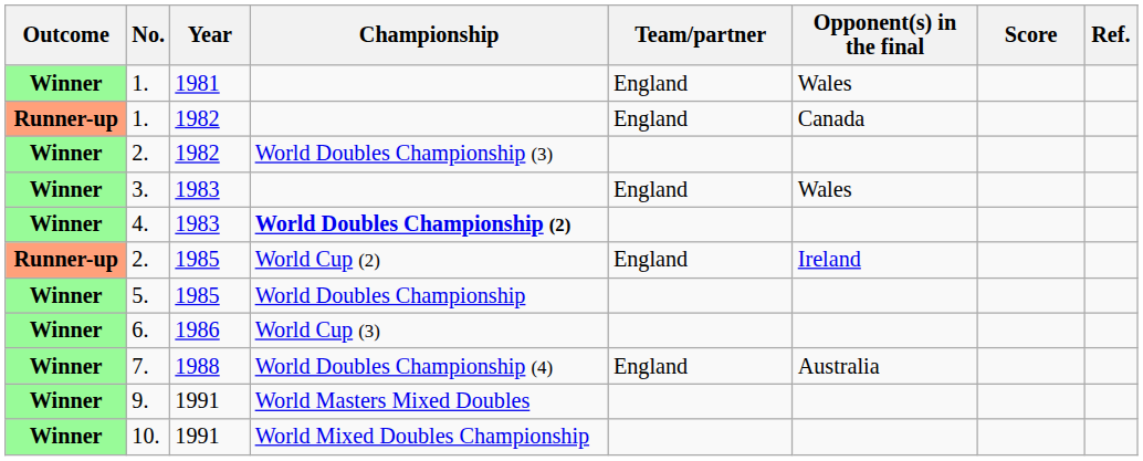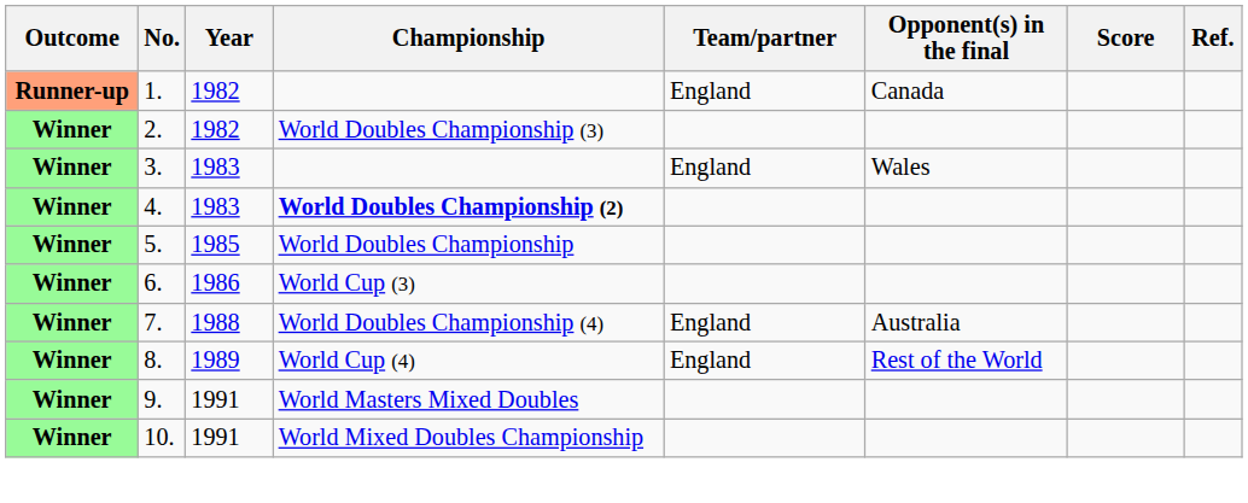- row: Winner | 1. | 1981 | England | Wales
- row: Runner-up | 2. | 1985 | World Cup (2) | England | Ireland
+ row: Winner | 8. | 1989 | World Cup (4) | England | Rest of the World
